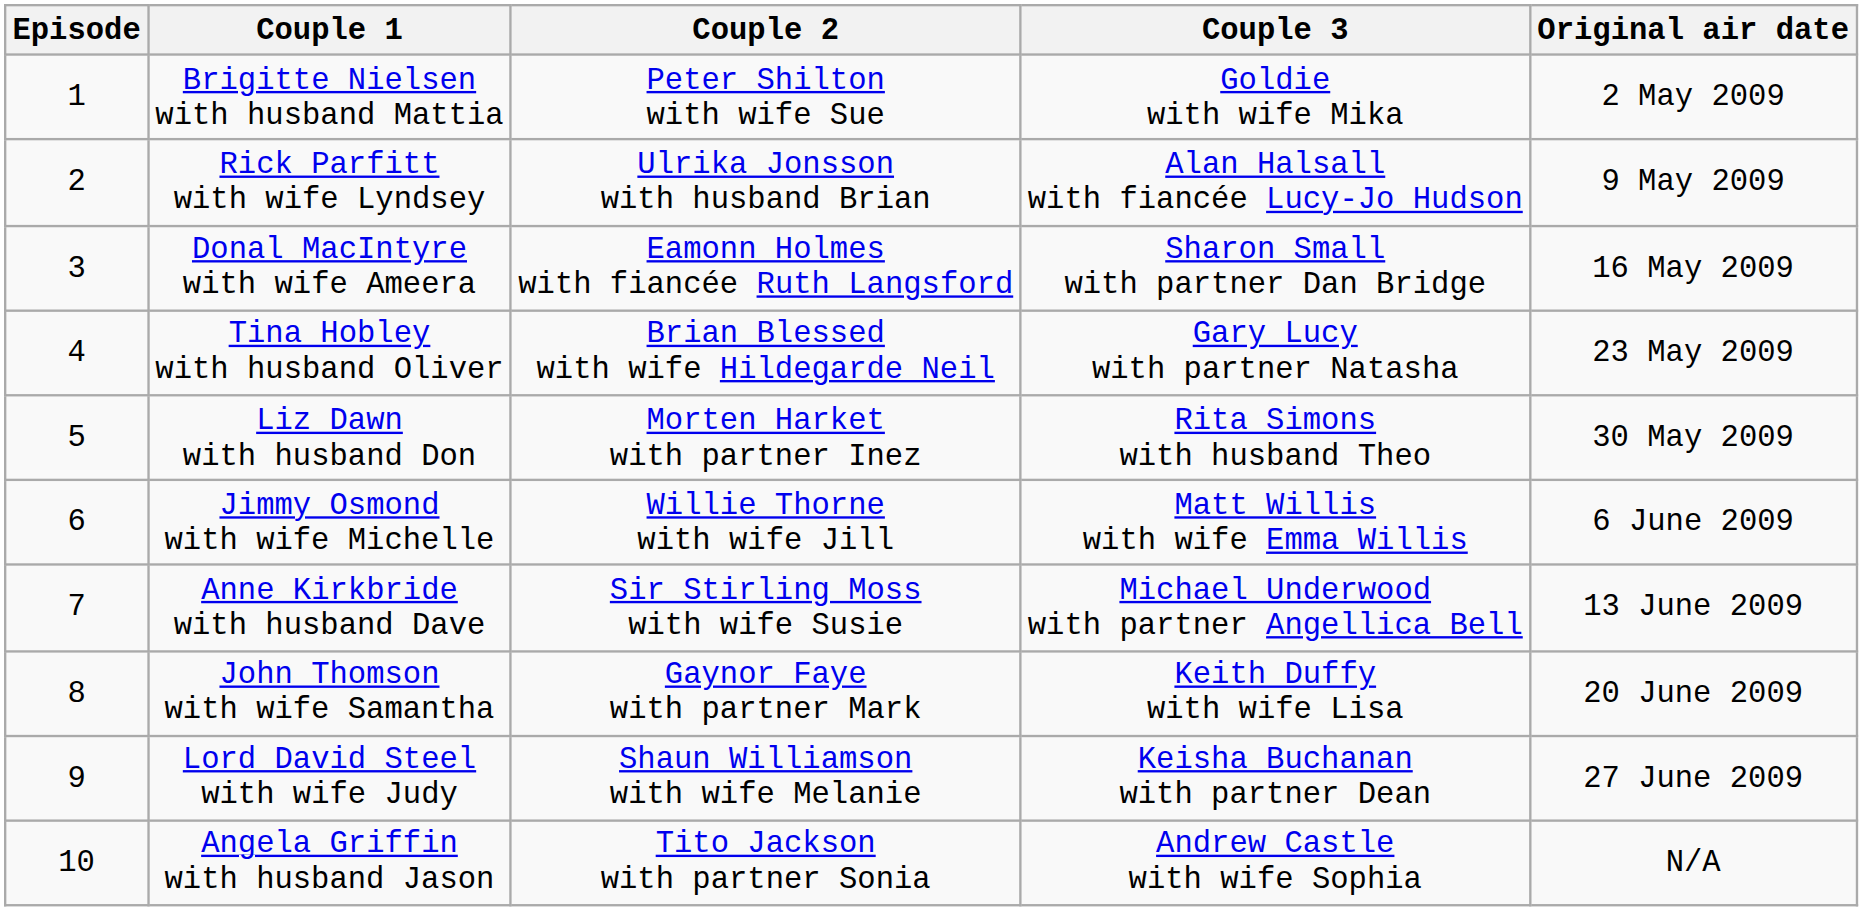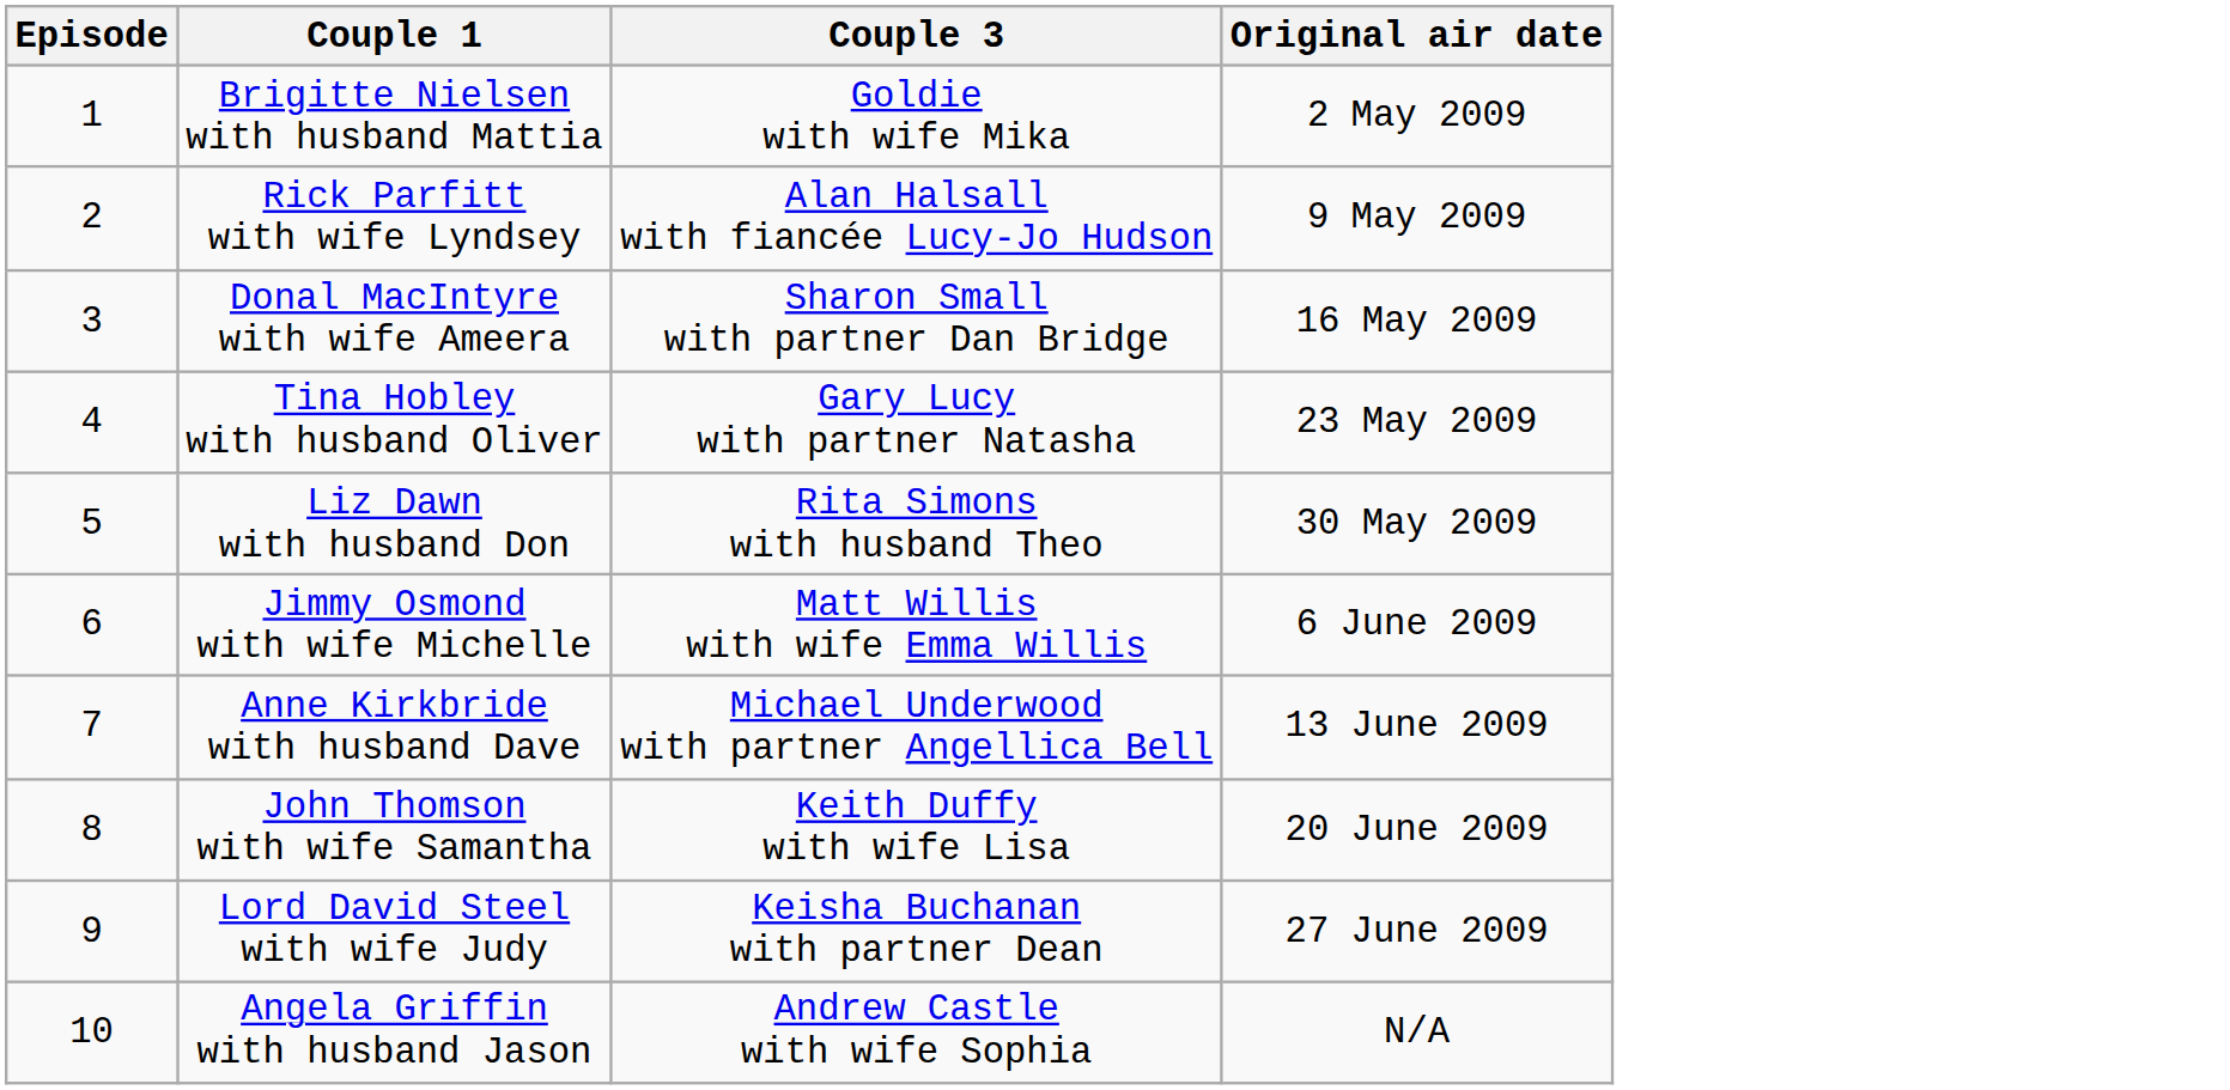- column: Couple 2 | Peter Shilton with wife Sue | Ulrika Jonsson with husband Brian | Eamonn Holmes with fiancée Ruth Langsford | Brian Blessed with wife Hildegarde Neil | Morten Harket with partner Inez | Willie Thorne with wife Jill | Sir Stirling Moss with wife Susie | Gaynor Faye with partner Mark | Shaun Williamson with wife Melanie | Tito Jackson with partner Sonia
